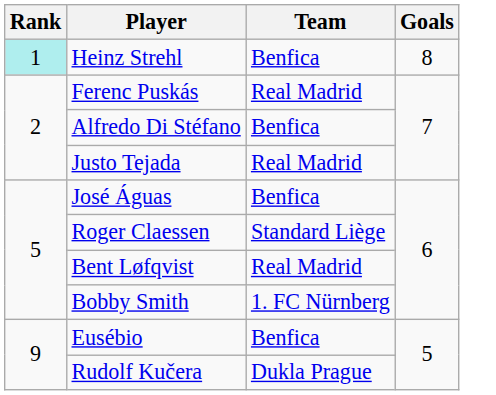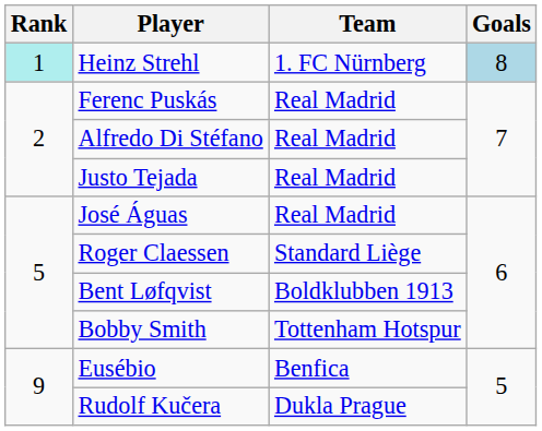Heinz Strehl | Team: Benfica -> 1. FC Nürnberg
Heinz Strehl | Goals: no background -> lightblue background
Alfredo Di Stéfano | Team: Benfica -> Real Madrid
José Águas | Team: Benfica -> Real Madrid
Bent Løfqvist | Team: Real Madrid -> Boldklubben 1913
Bobby Smith | Team: 1. FC Nürnberg -> Tottenham Hotspur
